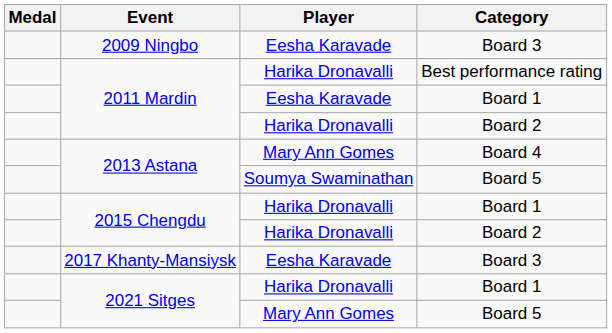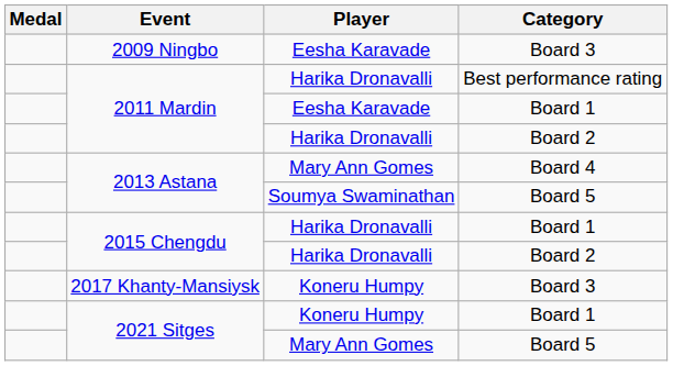2017 Khanty-Mansiysk | Player: Eesha Karavade -> Koneru Humpy
2021 Sitges / Board 1 | Player: Harika Dronavalli -> Koneru Humpy
